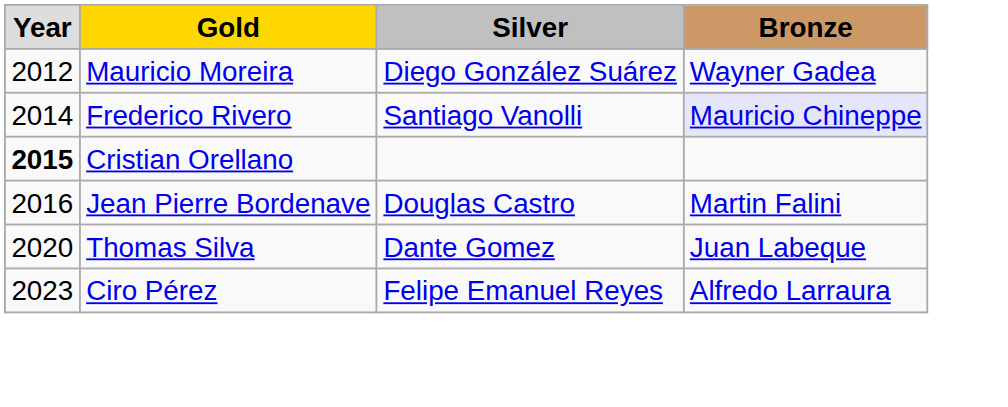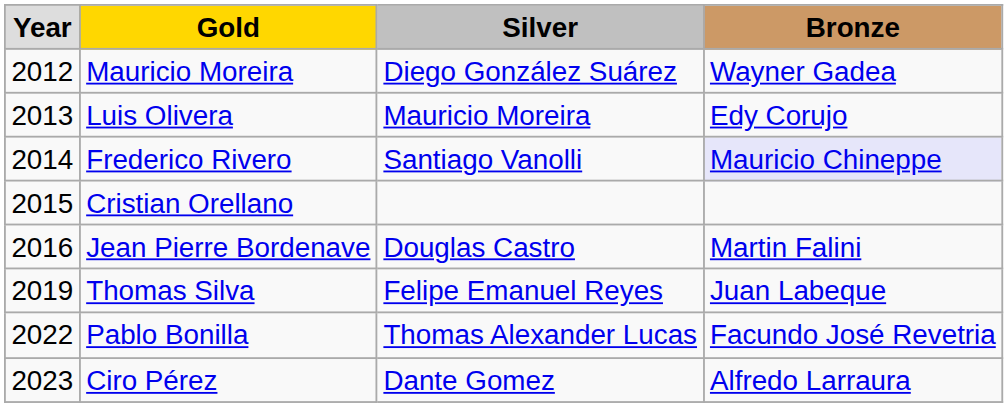+ row: 2013 | Luis Olivera | Mauricio Moreira | Edy Corujo
Cristian Orellano | column 1: bold -> normal
Thomas Silva | column 1: 2020 -> 2019
Thomas Silva | column 3: Dante Gomez -> Felipe Emanuel Reyes
+ row: 2022 | Pablo Bonilla | Thomas Alexander Lucas | Facundo José Revetria
Ciro Pérez | column 3: Felipe Emanuel Reyes -> Dante Gomez
